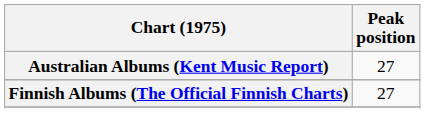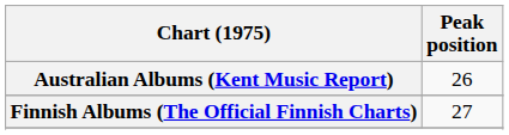Australian Albums (Kent Music Report) | Peak position: 27 -> 26
